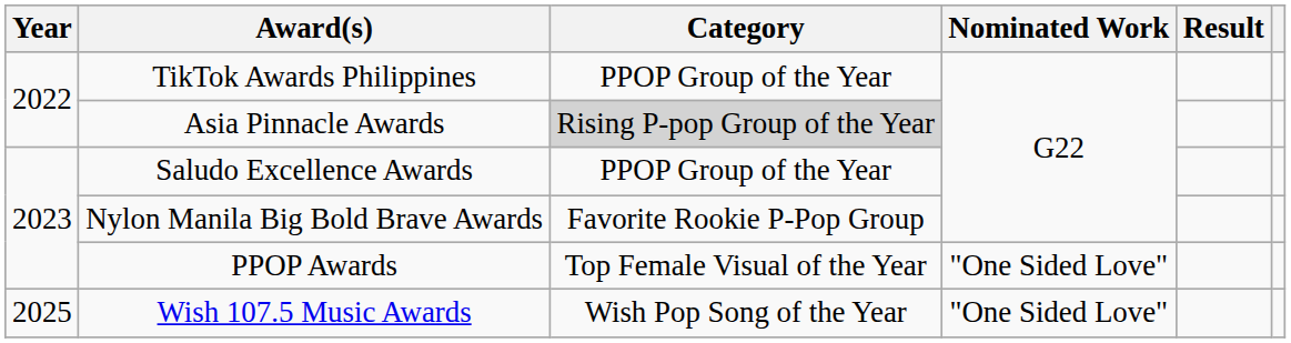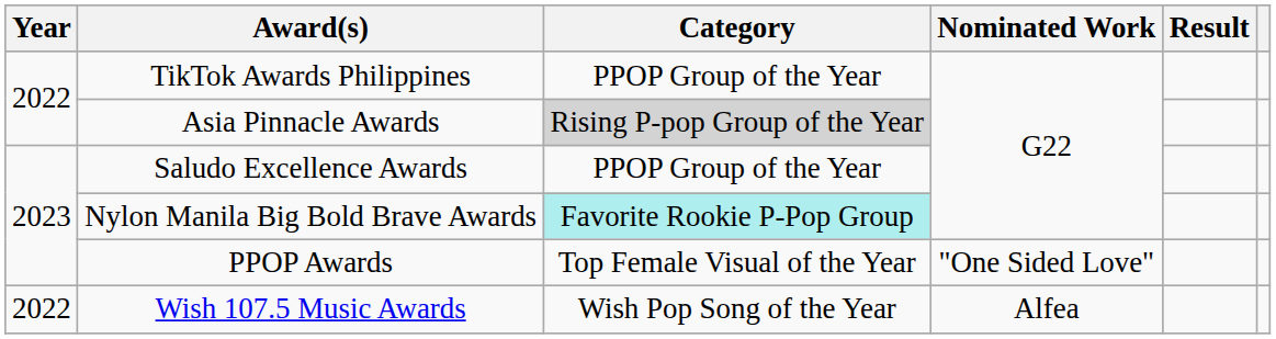Nylon Manila Big Bold Brave Awards | Category: no background -> paleturquoise background
Wish 107.5 Music Awards | Year: 2025 -> 2022
Wish 107.5 Music Awards | Nominated Work: "One Sided Love" -> Alfea
